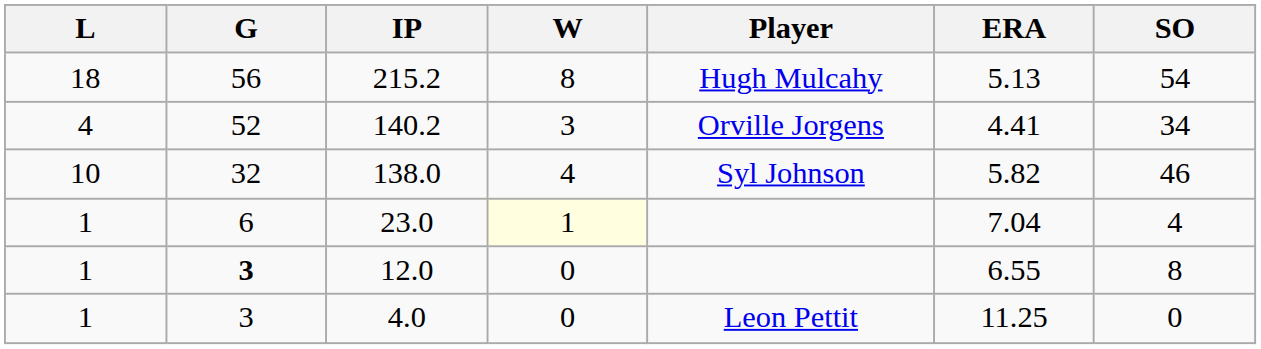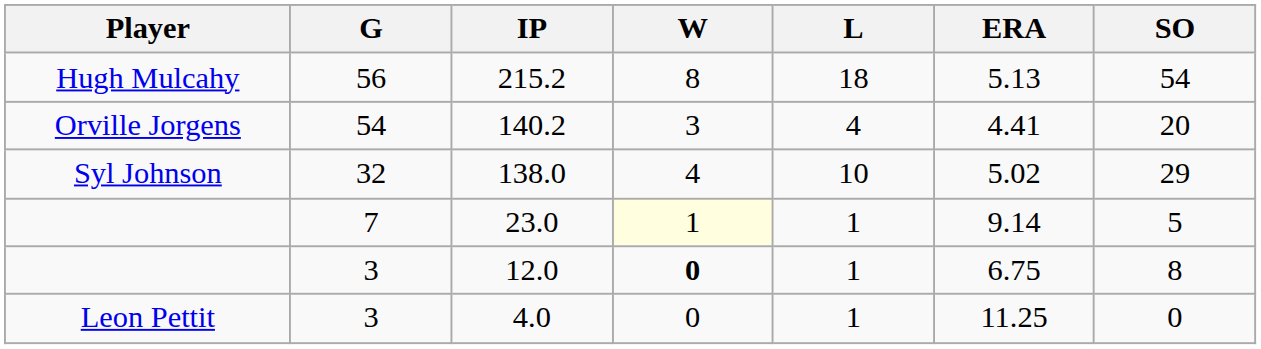columns swapped: Player <-> L
140.2 | G: 52 -> 54
140.2 | SO: 34 -> 20
138.0 | ERA: 5.82 -> 5.02
138.0 | SO: 46 -> 29
23.0 | G: 6 -> 7
23.0 | ERA: 7.04 -> 9.14
23.0 | SO: 4 -> 5
12.0 | G: bold -> normal
12.0 | W: normal -> bold
12.0 | ERA: 6.55 -> 6.75
